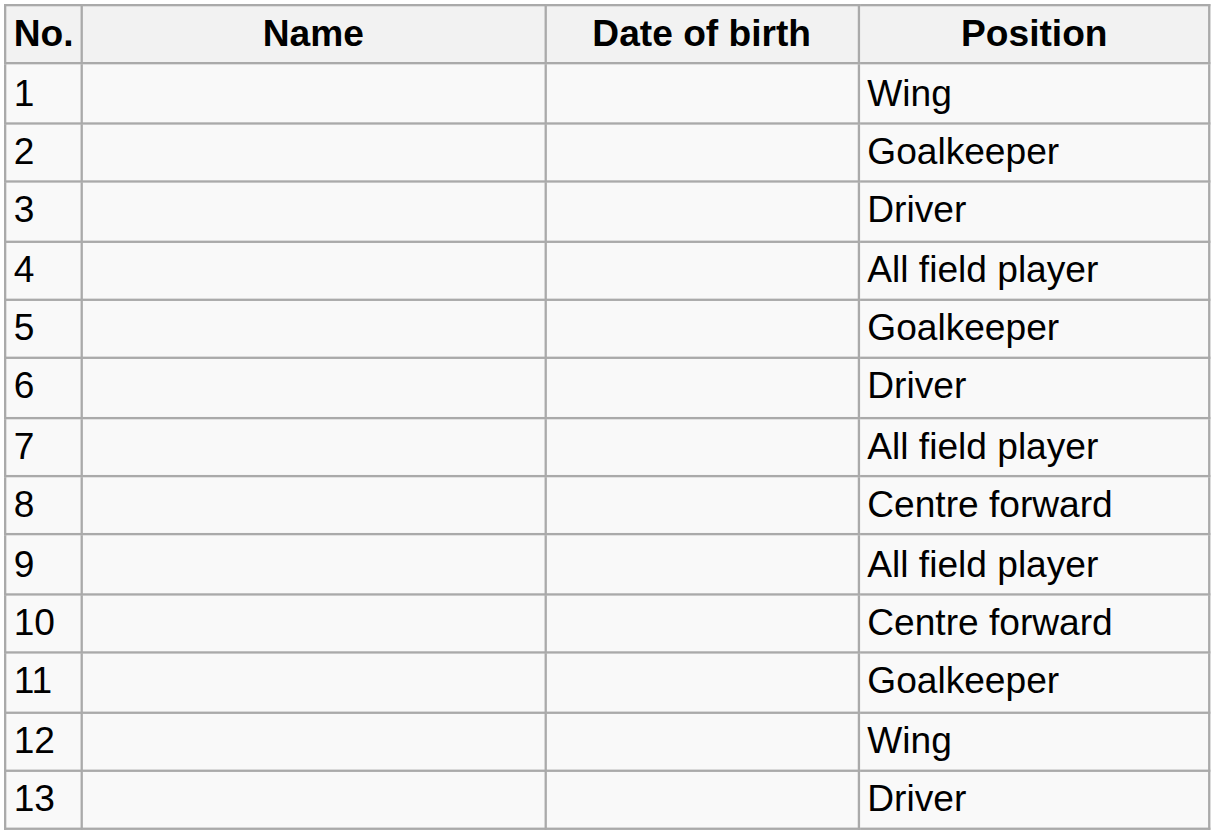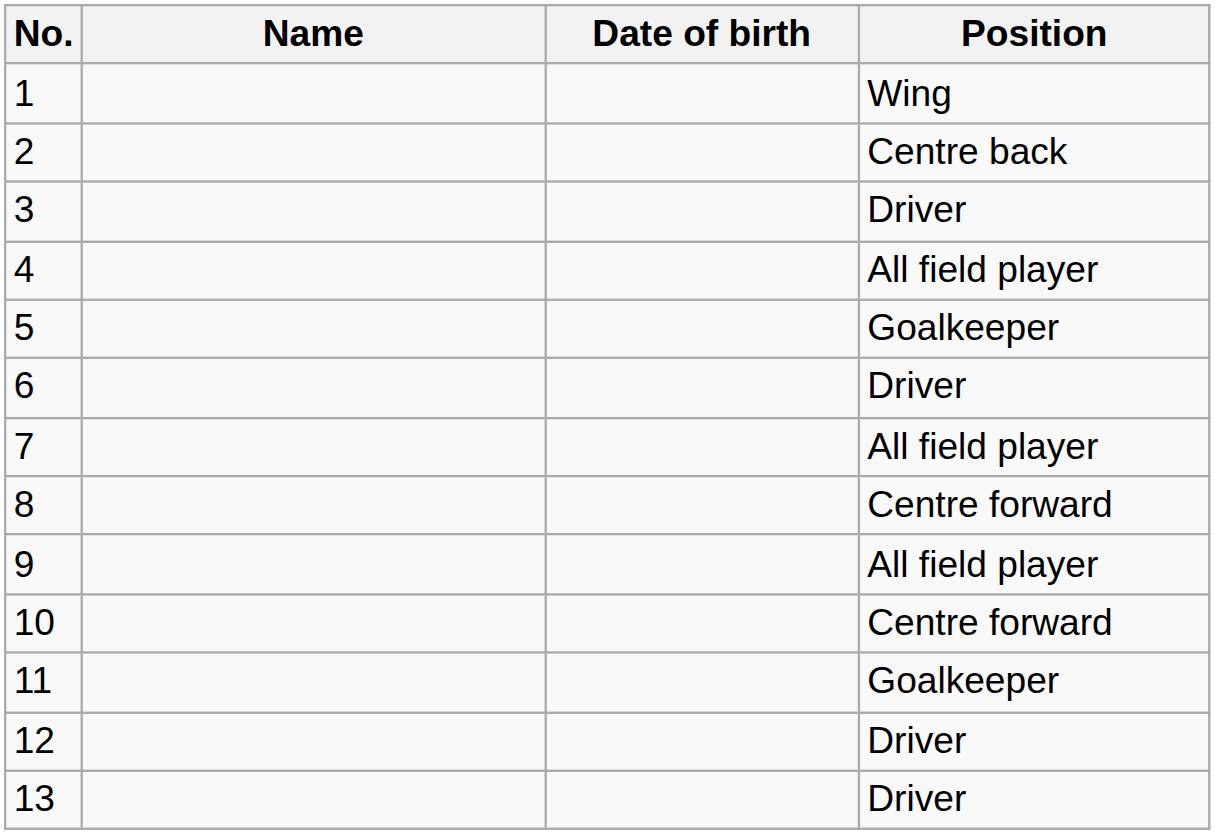2 | Position: Goalkeeper -> Centre back
12 | Position: Wing -> Driver
